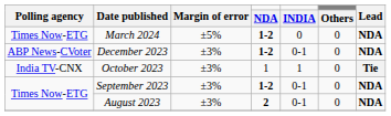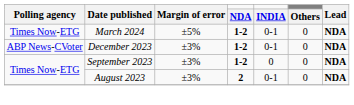March 2024 | INDIA: 0 -> 0-1
- row: India TV-CNX | October 2023 | ±3% | 1 | 1 | 0 | Tie
September 2023 | INDIA: 0-1 -> 0
